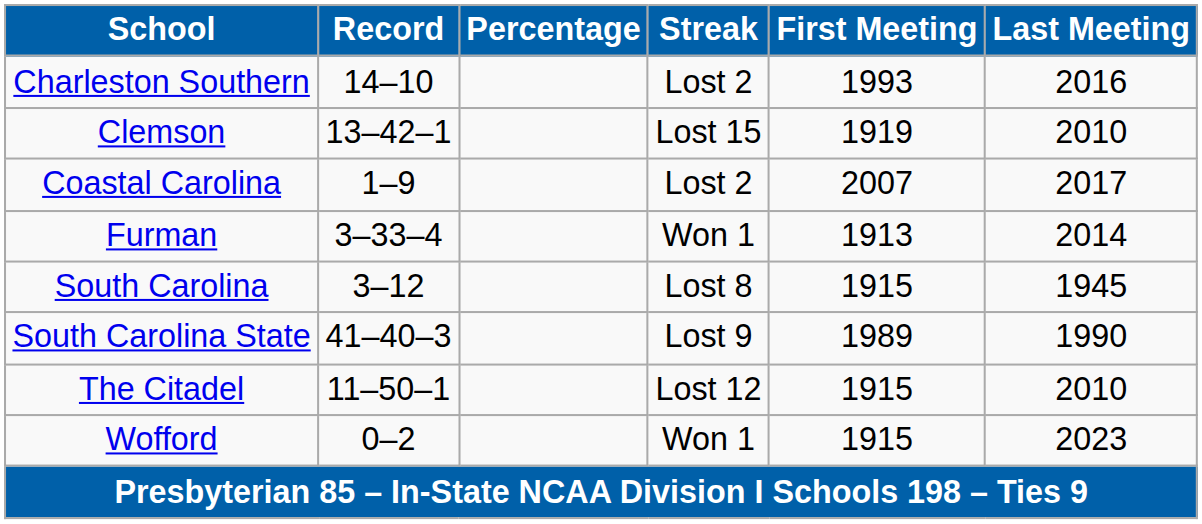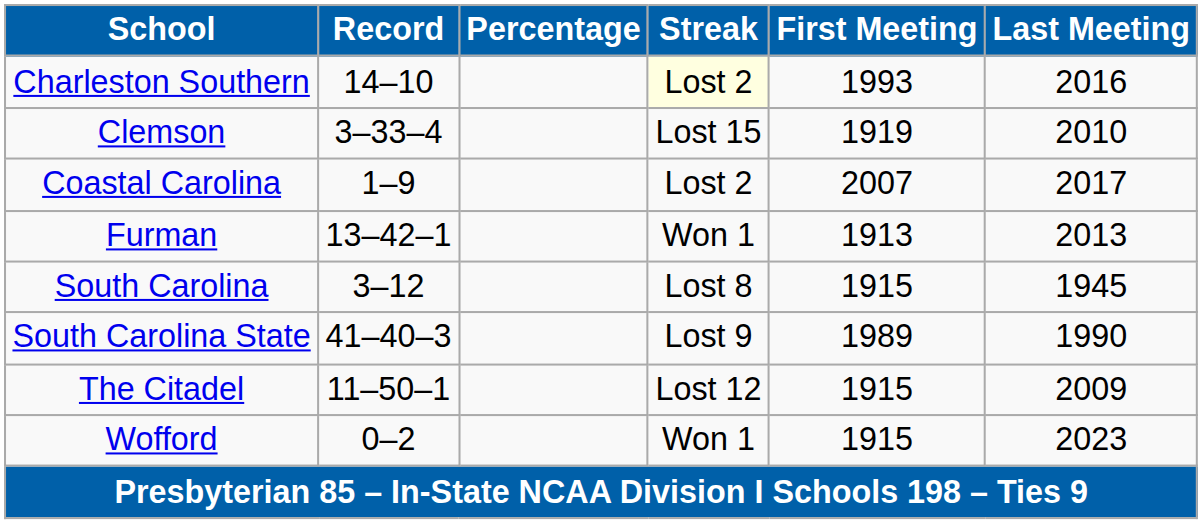Charleston Southern | Streak: no background -> lightyellow background
Clemson | Record: 13–42–1 -> 3–33–4
Furman | Record: 3–33–4 -> 13–42–1
Furman | Last Meeting: 2014 -> 2013
The Citadel | Last Meeting: 2010 -> 2009
